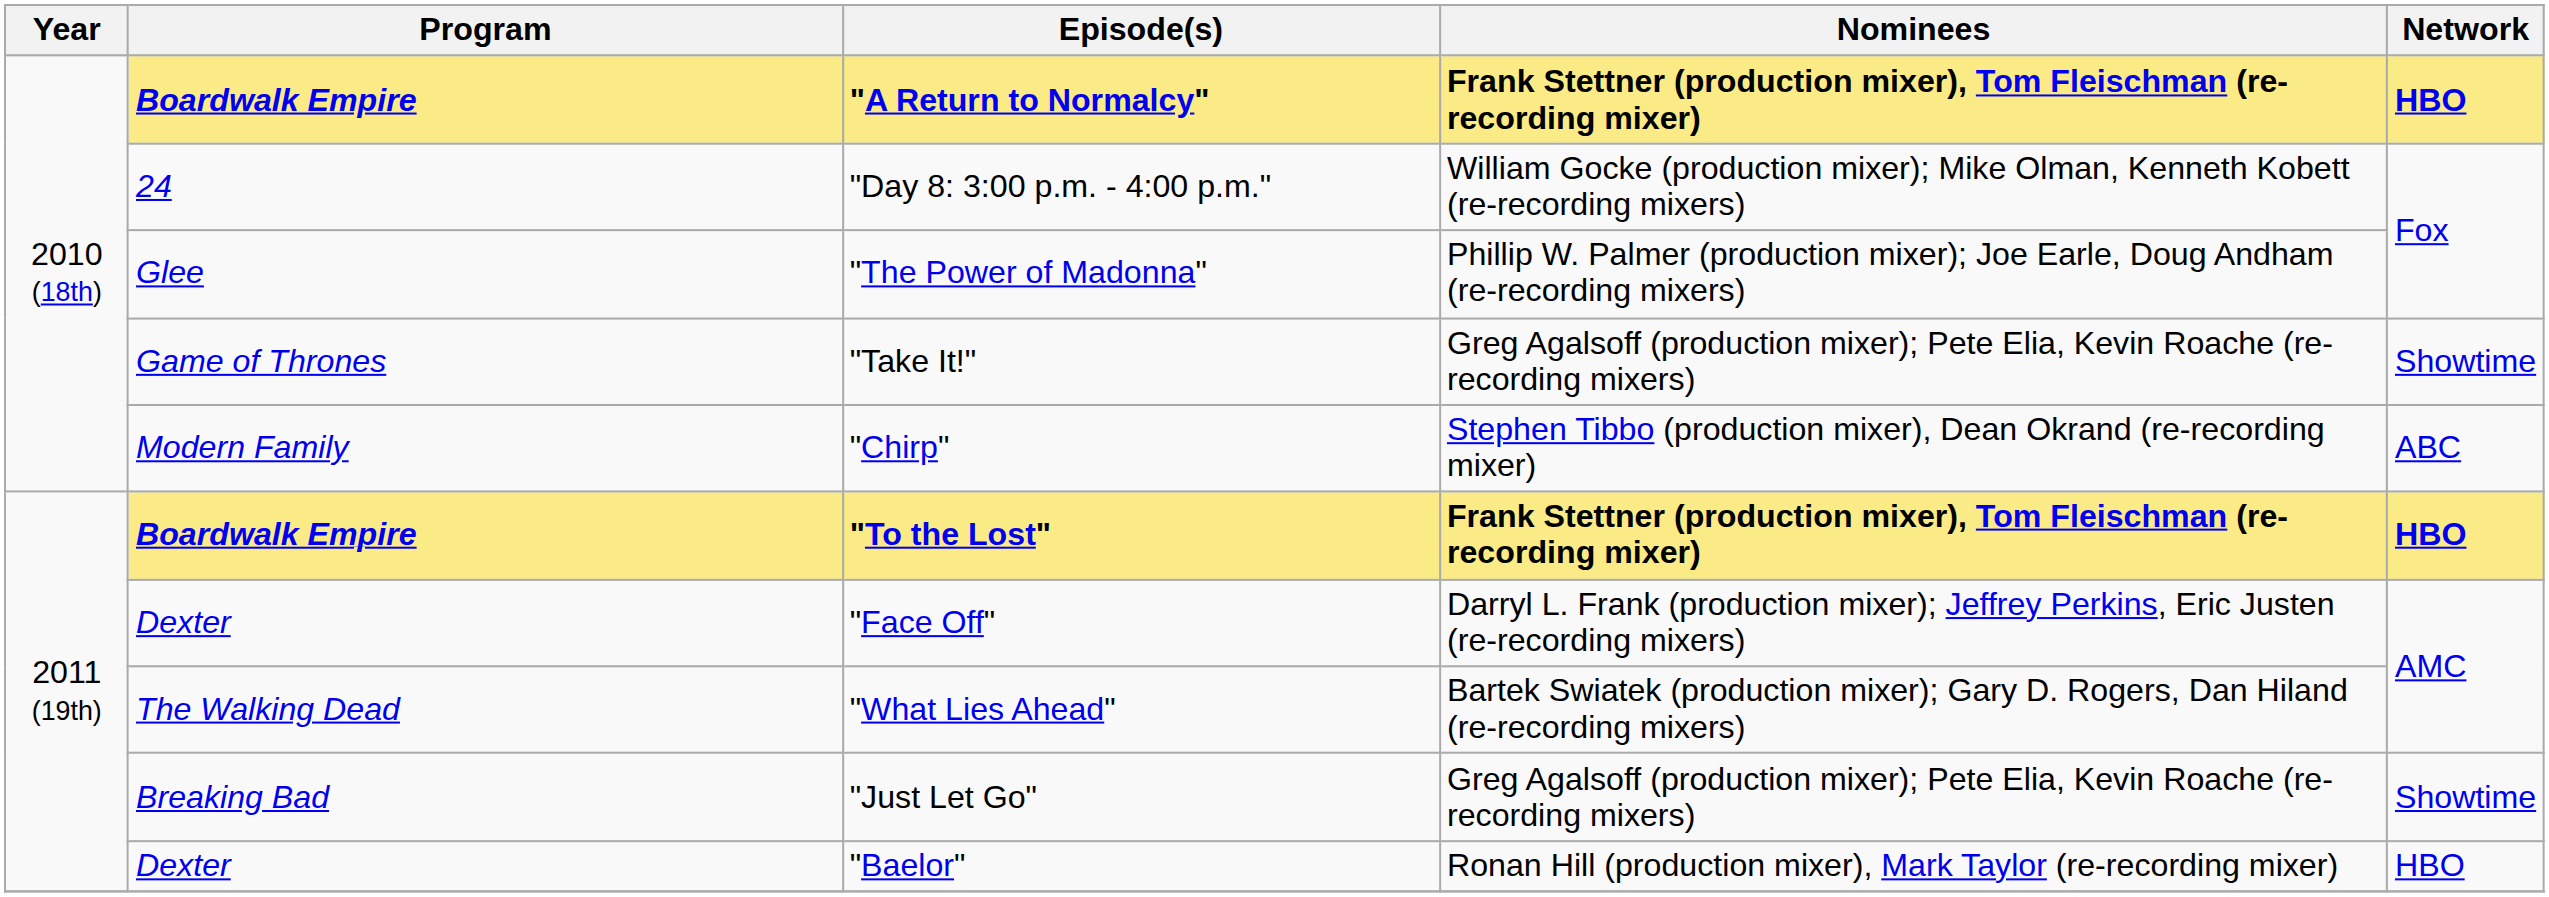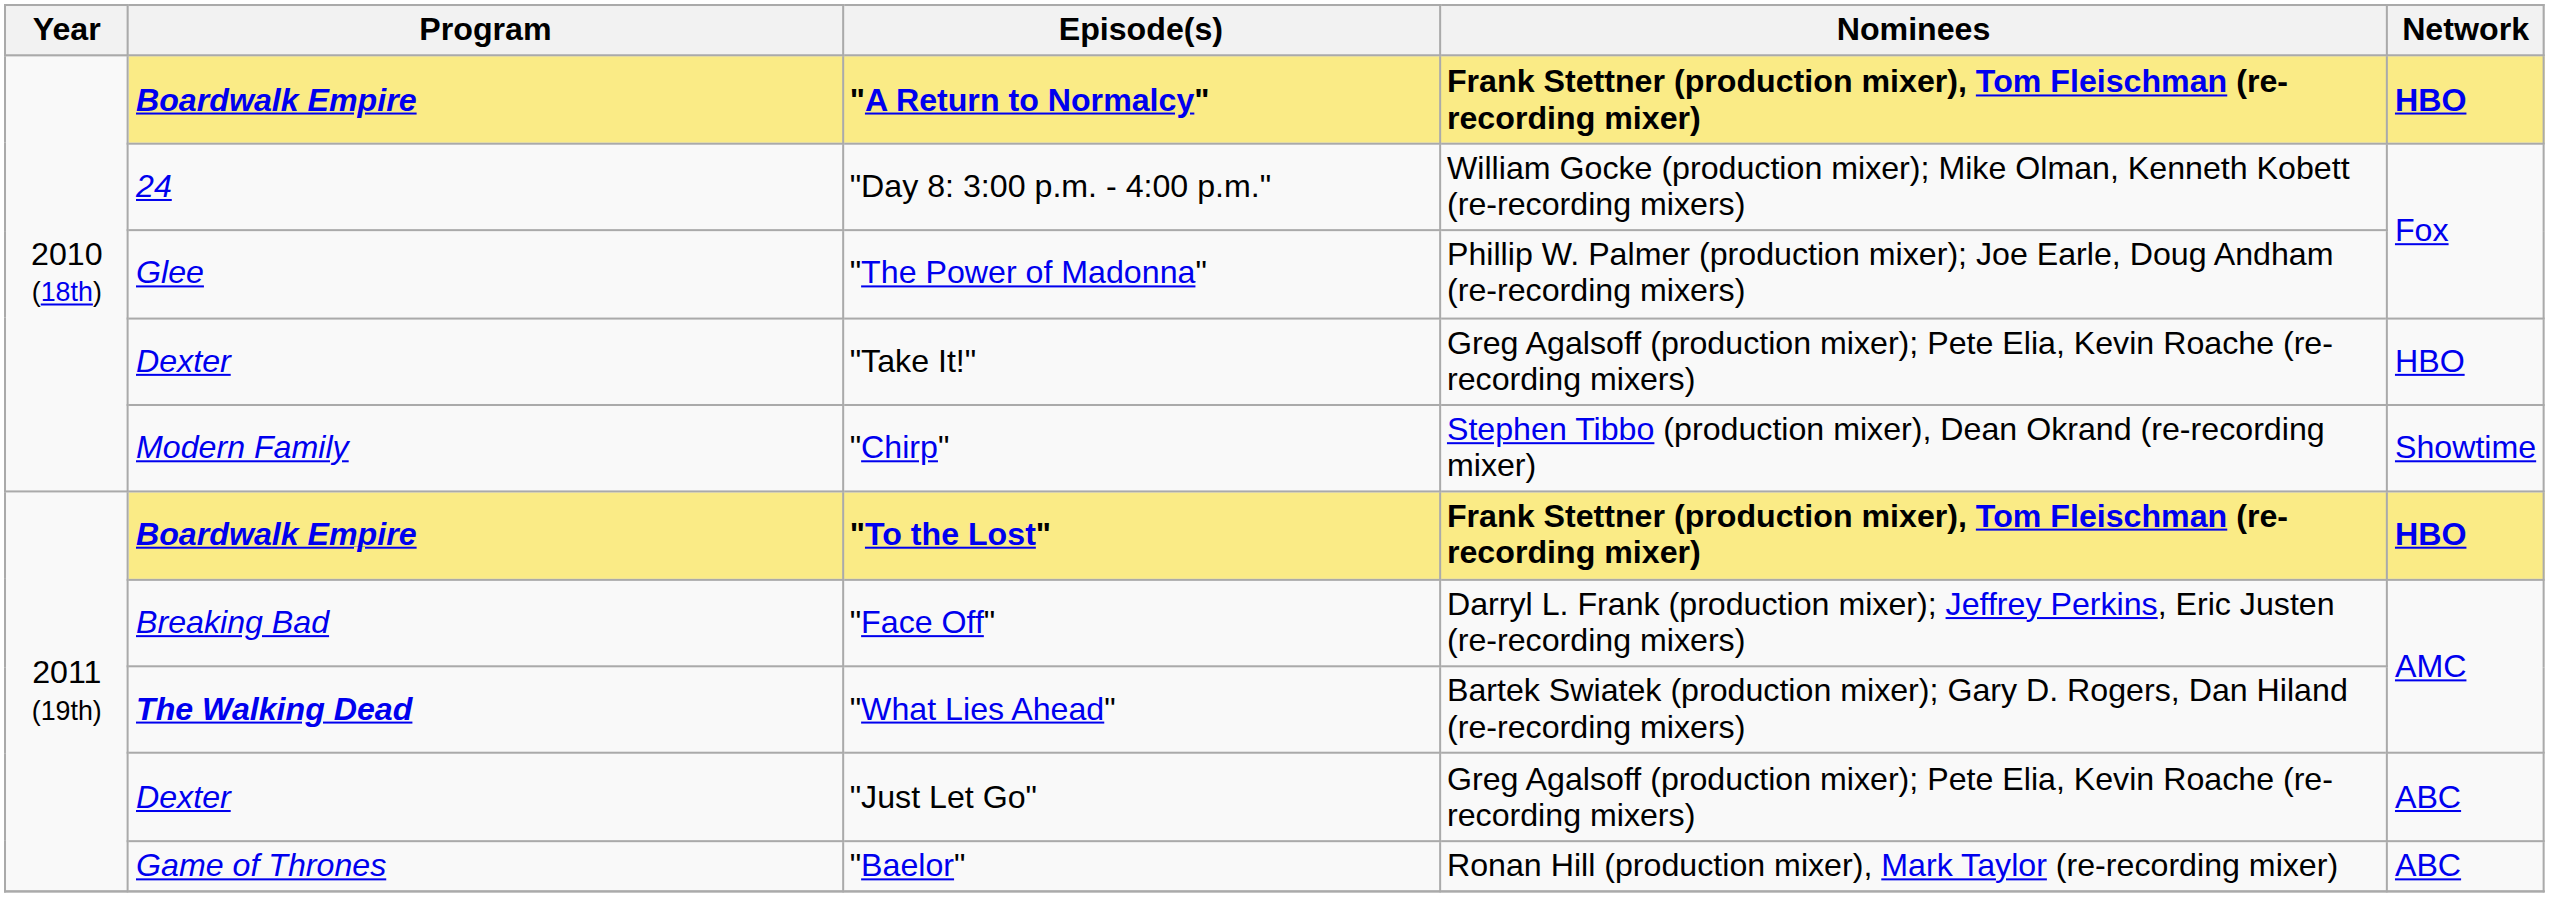"Take It!" | Program: Game of Thrones -> Dexter
"Take It!" | Network: Showtime -> HBO
"Chirp" | Network: ABC -> Showtime
"Face Off" | Program: Dexter -> Breaking Bad
"What Lies Ahead" | Program: normal -> bold
"Just Let Go" | Program: Breaking Bad -> Dexter
"Just Let Go" | Network: Showtime -> ABC
"Baelor" | Program: Dexter -> Game of Thrones
"Baelor" | Network: HBO -> ABC
